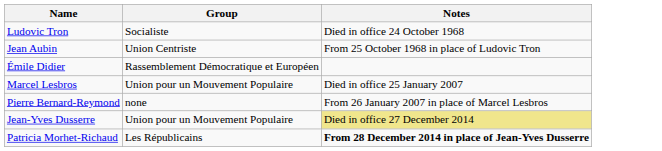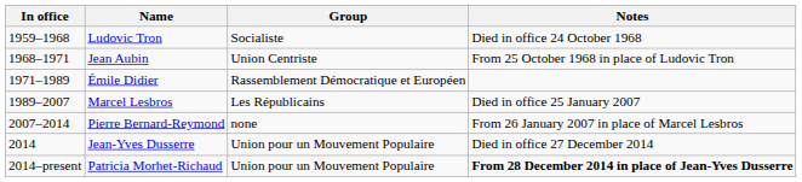+ column: In office | 1959–1968 | 1968–1971 | 1971–1989 | 1989–2007 | 2007–2014 | 2014 | 2014–present
Marcel Lesbros | Group: Union pour un Mouvement Populaire -> Les Républicains
Jean-Yves Dusserre | Notes: khaki background -> no background
Patricia Morhet-Richaud | Group: Les Républicains -> Union pour un Mouvement Populaire
